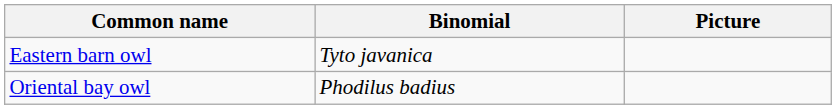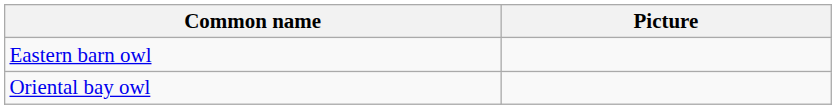- column: Binomial | Tyto javanica | Phodilus badius
